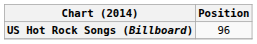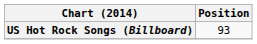US Hot Rock Songs (Billboard) | Position: 96 -> 93
